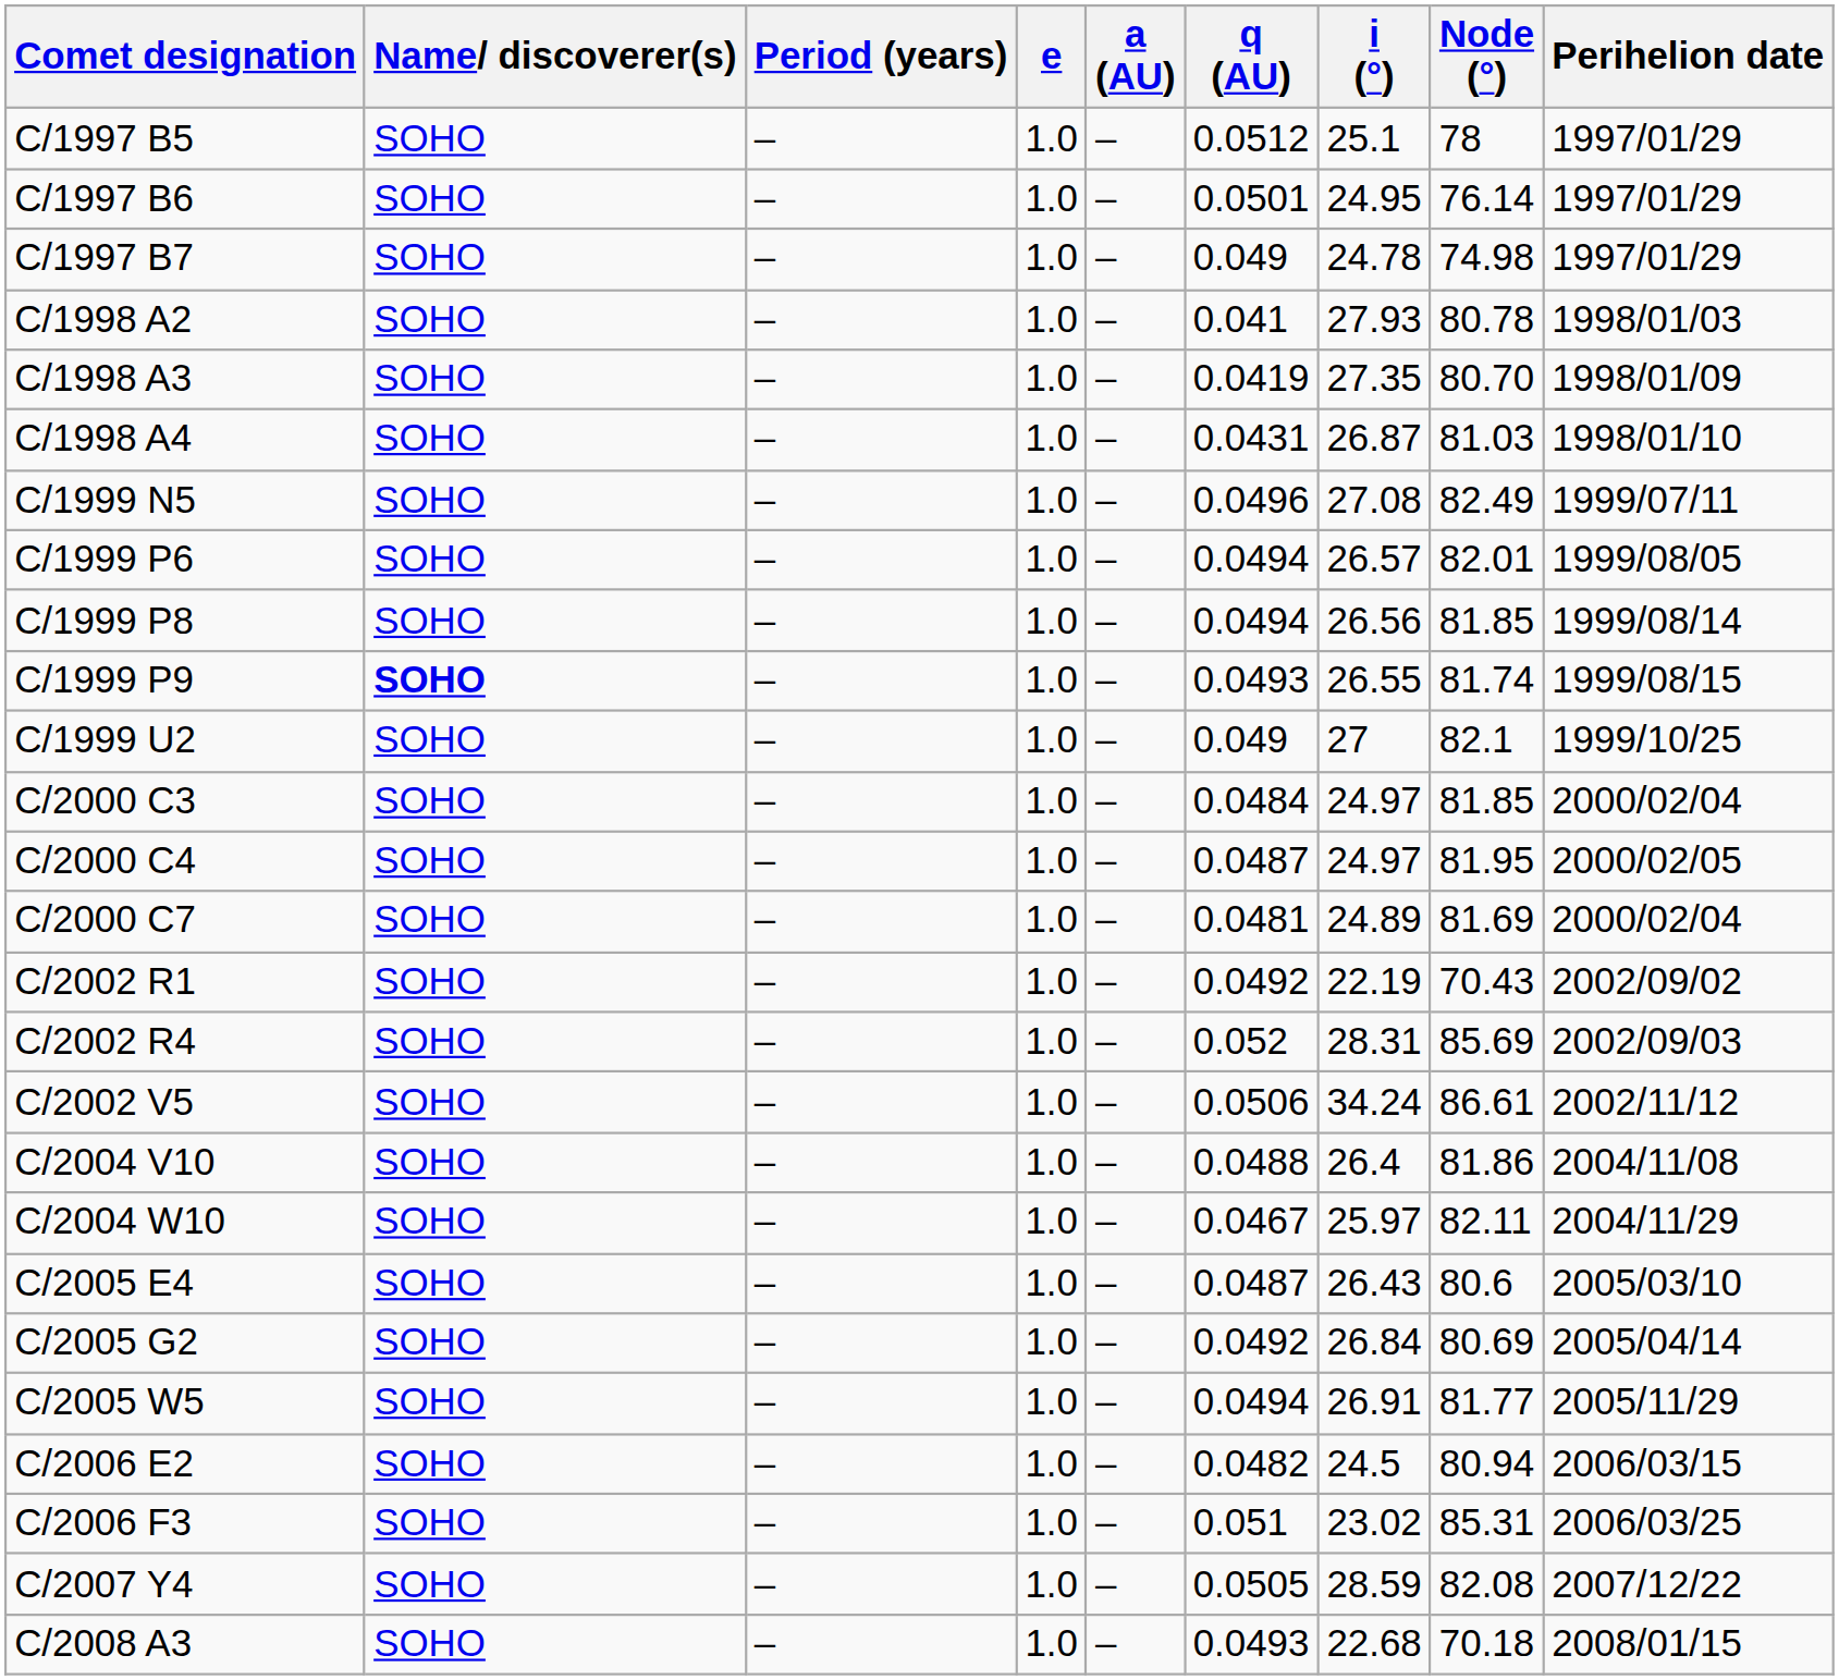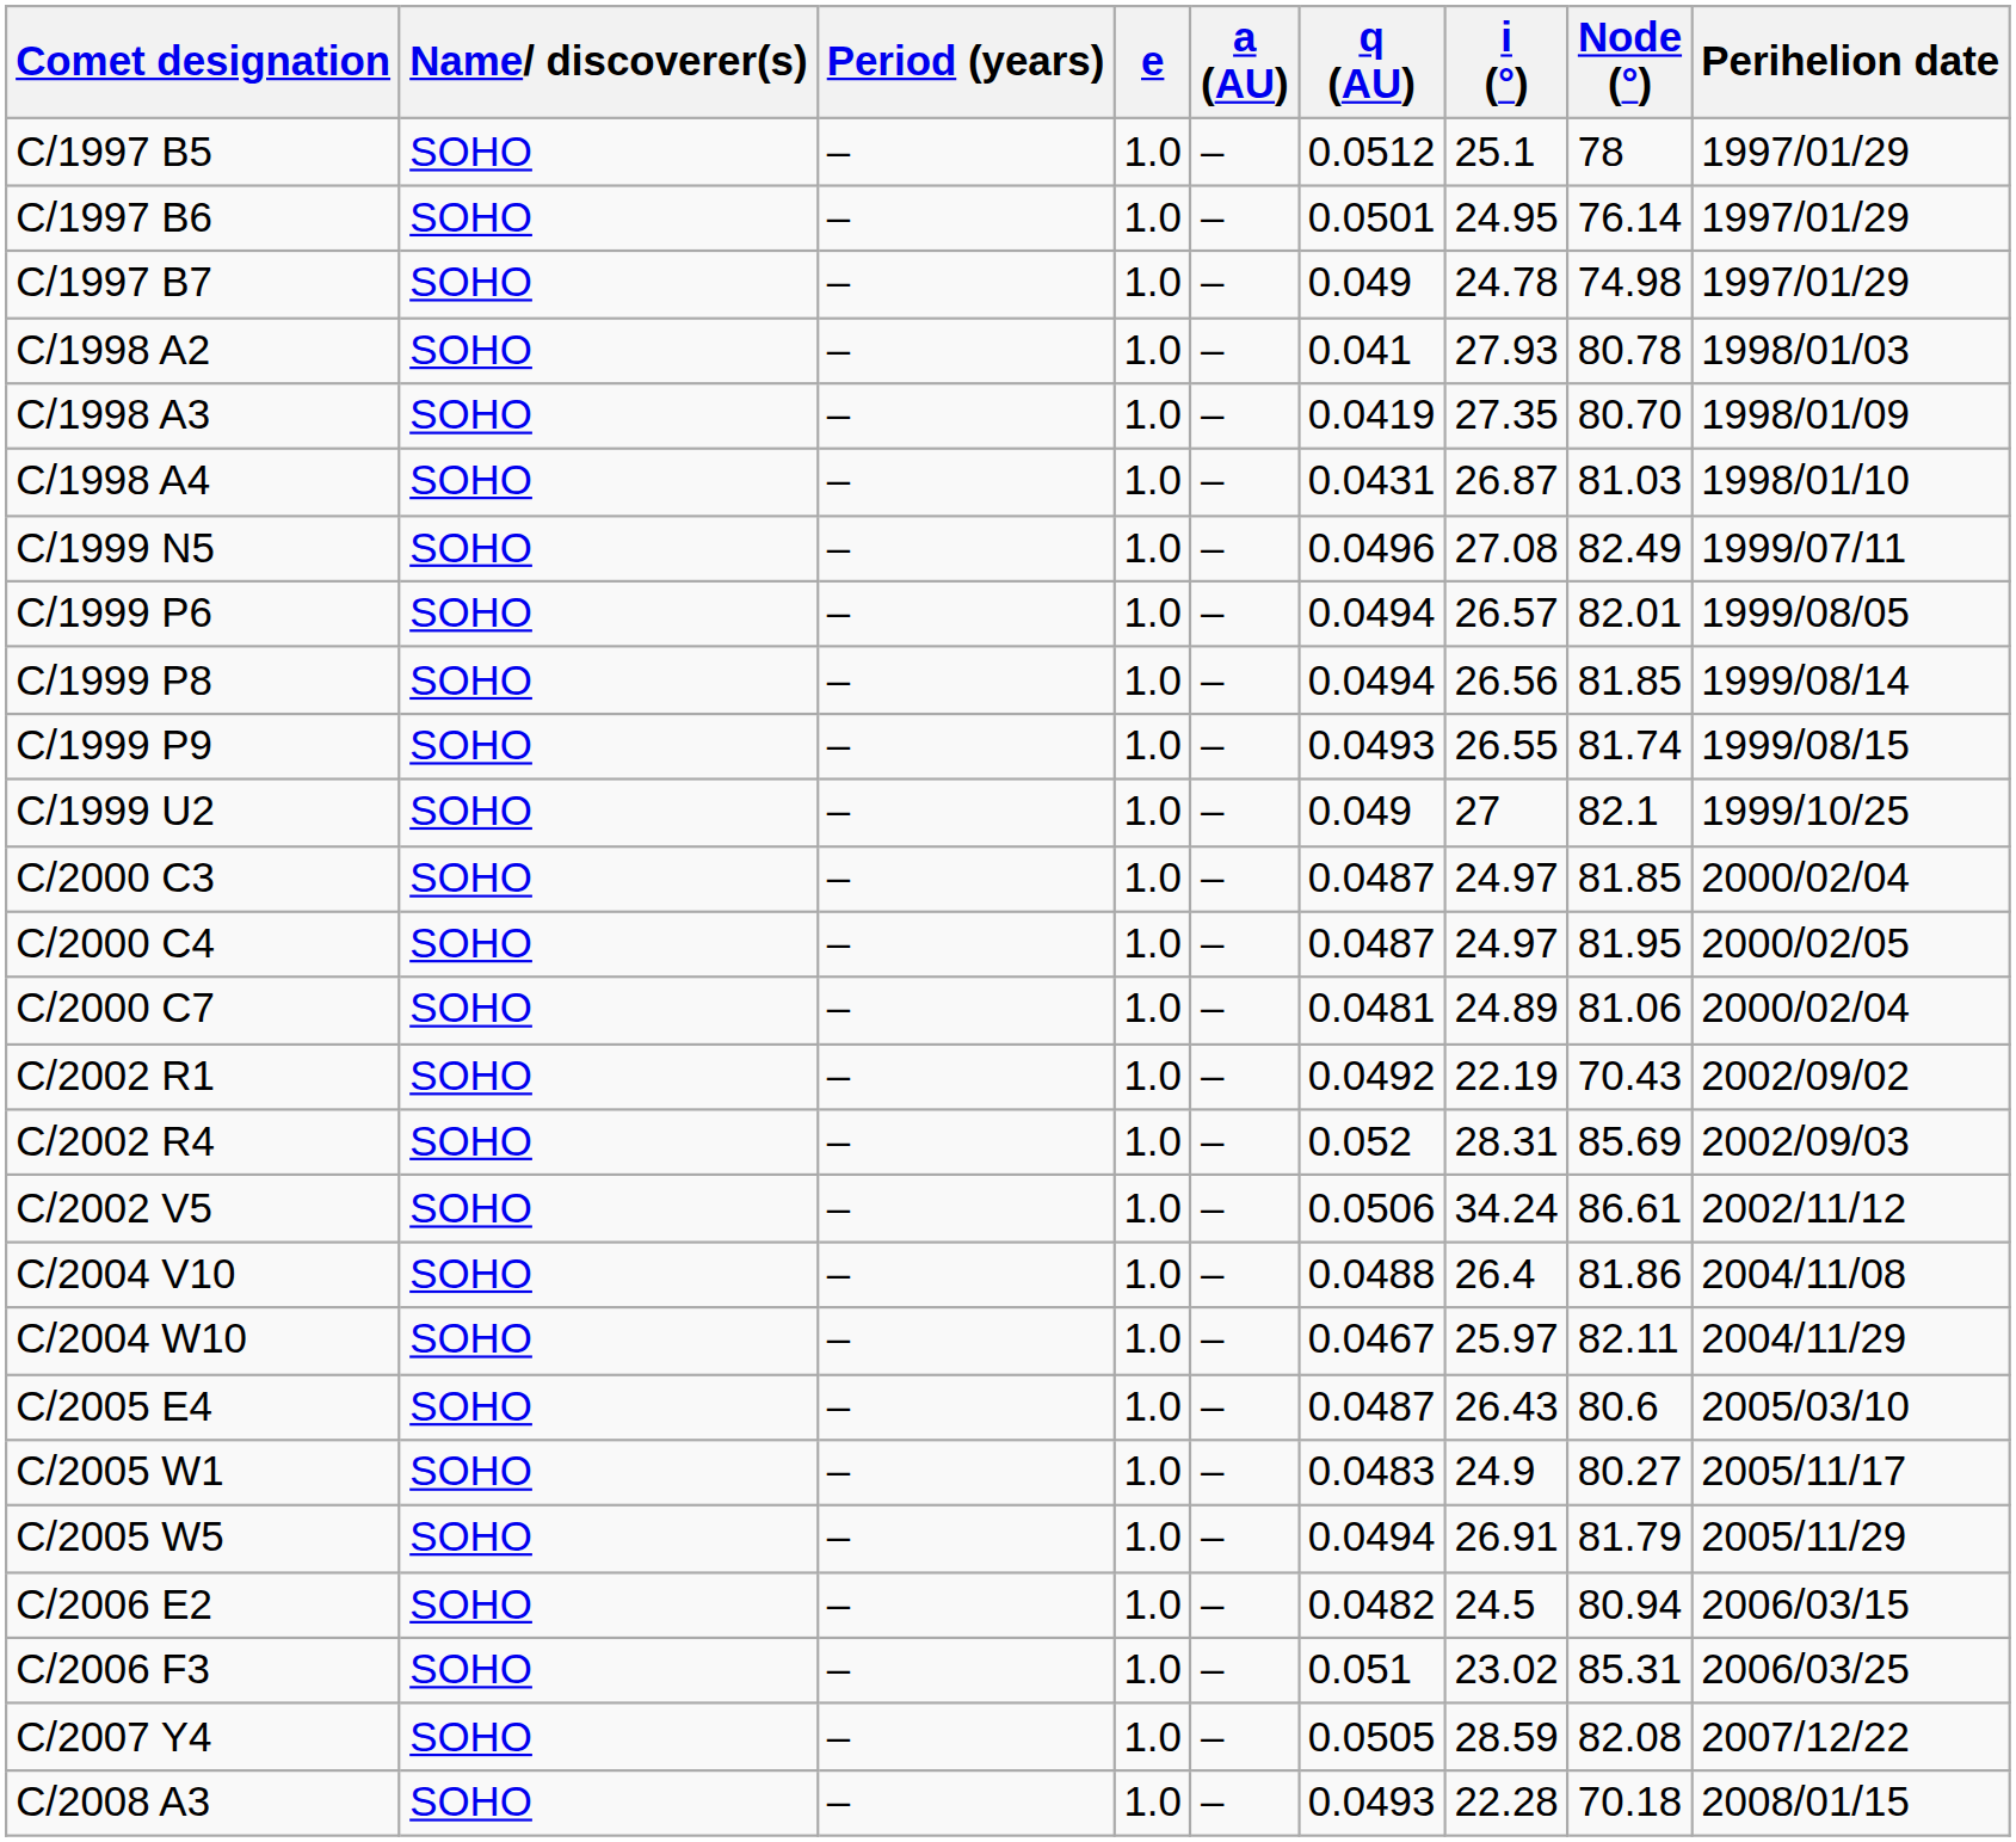C/1999 P9 | Name/ discoverer(s): bold -> normal
C/2000 C3 | q (AU): 0.0484 -> 0.0487
C/2000 C7 | Node (°): 81.69 -> 81.06
- row: C/2005 G2 | SOHO | – | 1.0 | – | 0.0492 | 26.84 | 80.69 | 2005/04/14
+ row: C/2005 W1 | SOHO | – | 1.0 | – | 0.0483 | 24.9 | 80.27 | 2005/11/17
C/2005 W5 | Node (°): 81.77 -> 81.79
C/2008 A3 | i (°): 22.68 -> 22.28
